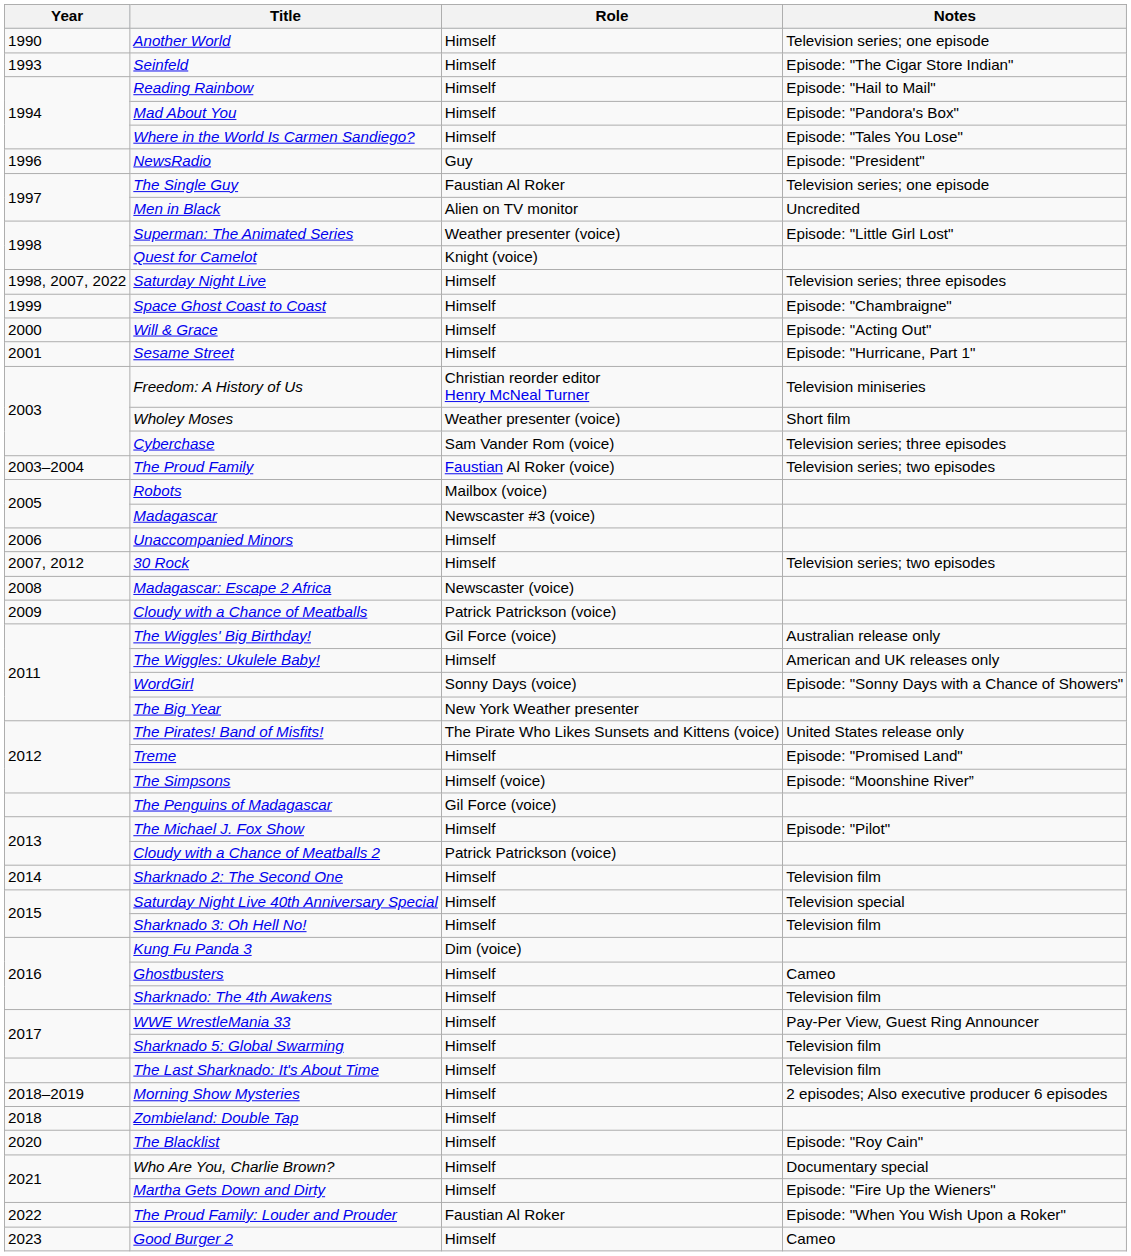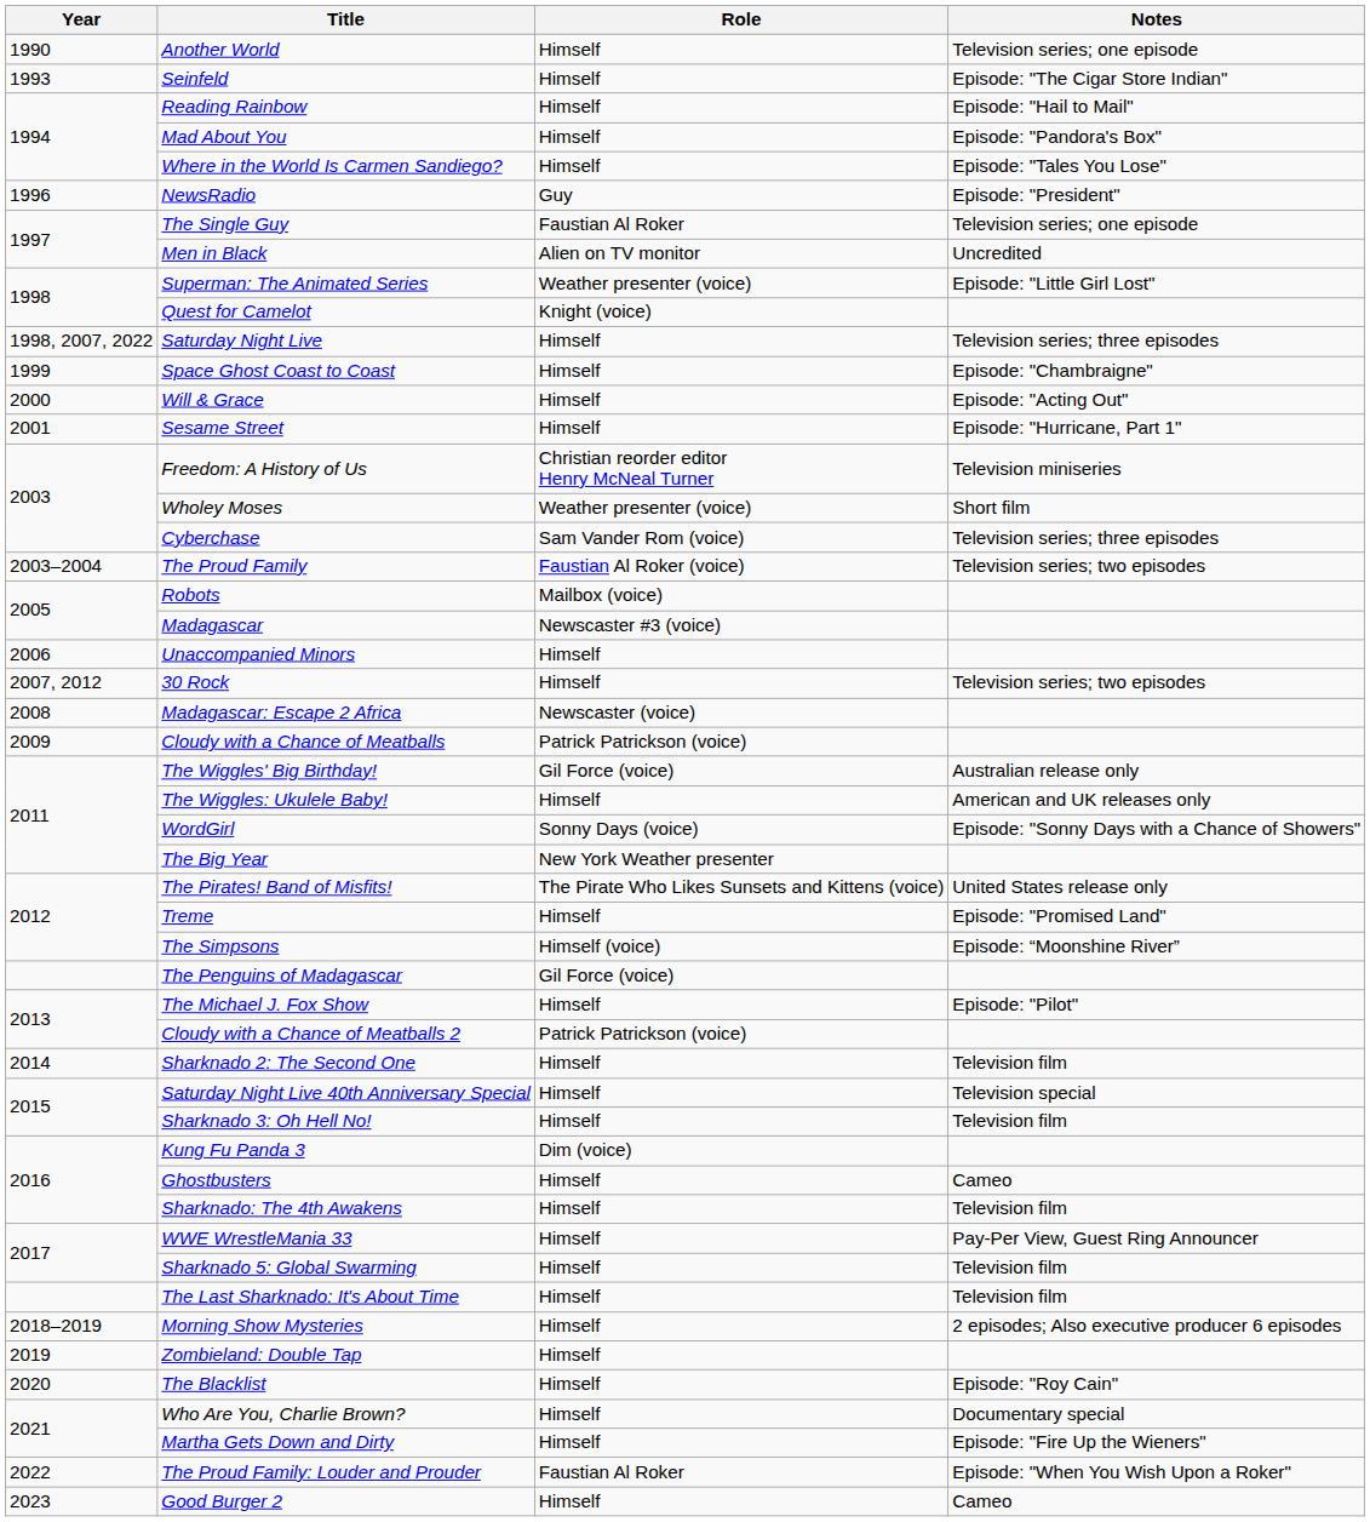Zombieland: Double Tap | Year: 2018 -> 2019
